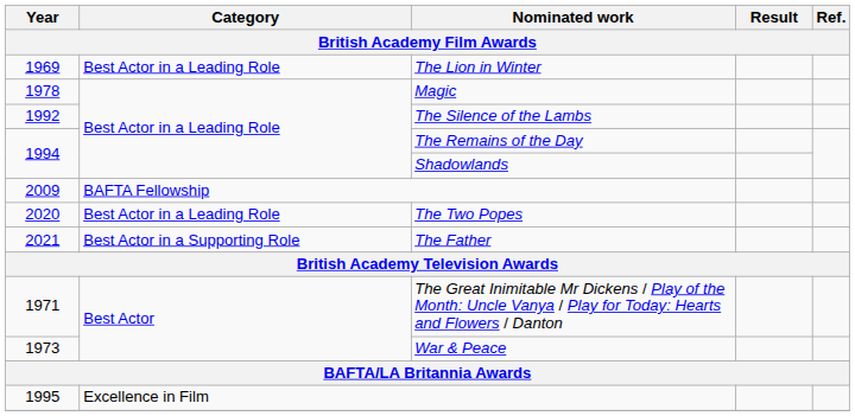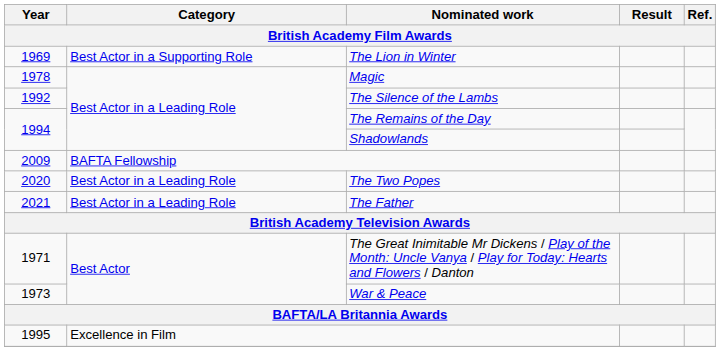The Lion in Winter | Category: Best Actor in a Leading Role -> Best Actor in a Supporting Role
The Father | Category: Best Actor in a Supporting Role -> Best Actor in a Leading Role
